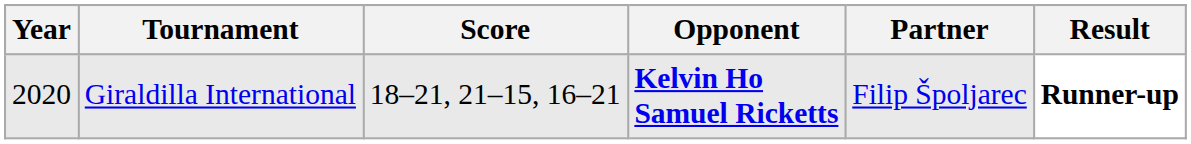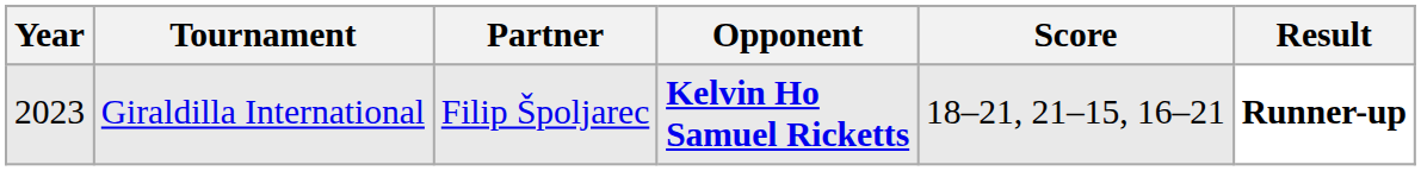columns swapped: Partner <-> Score
Giraldilla International | Year: 2020 -> 2023
